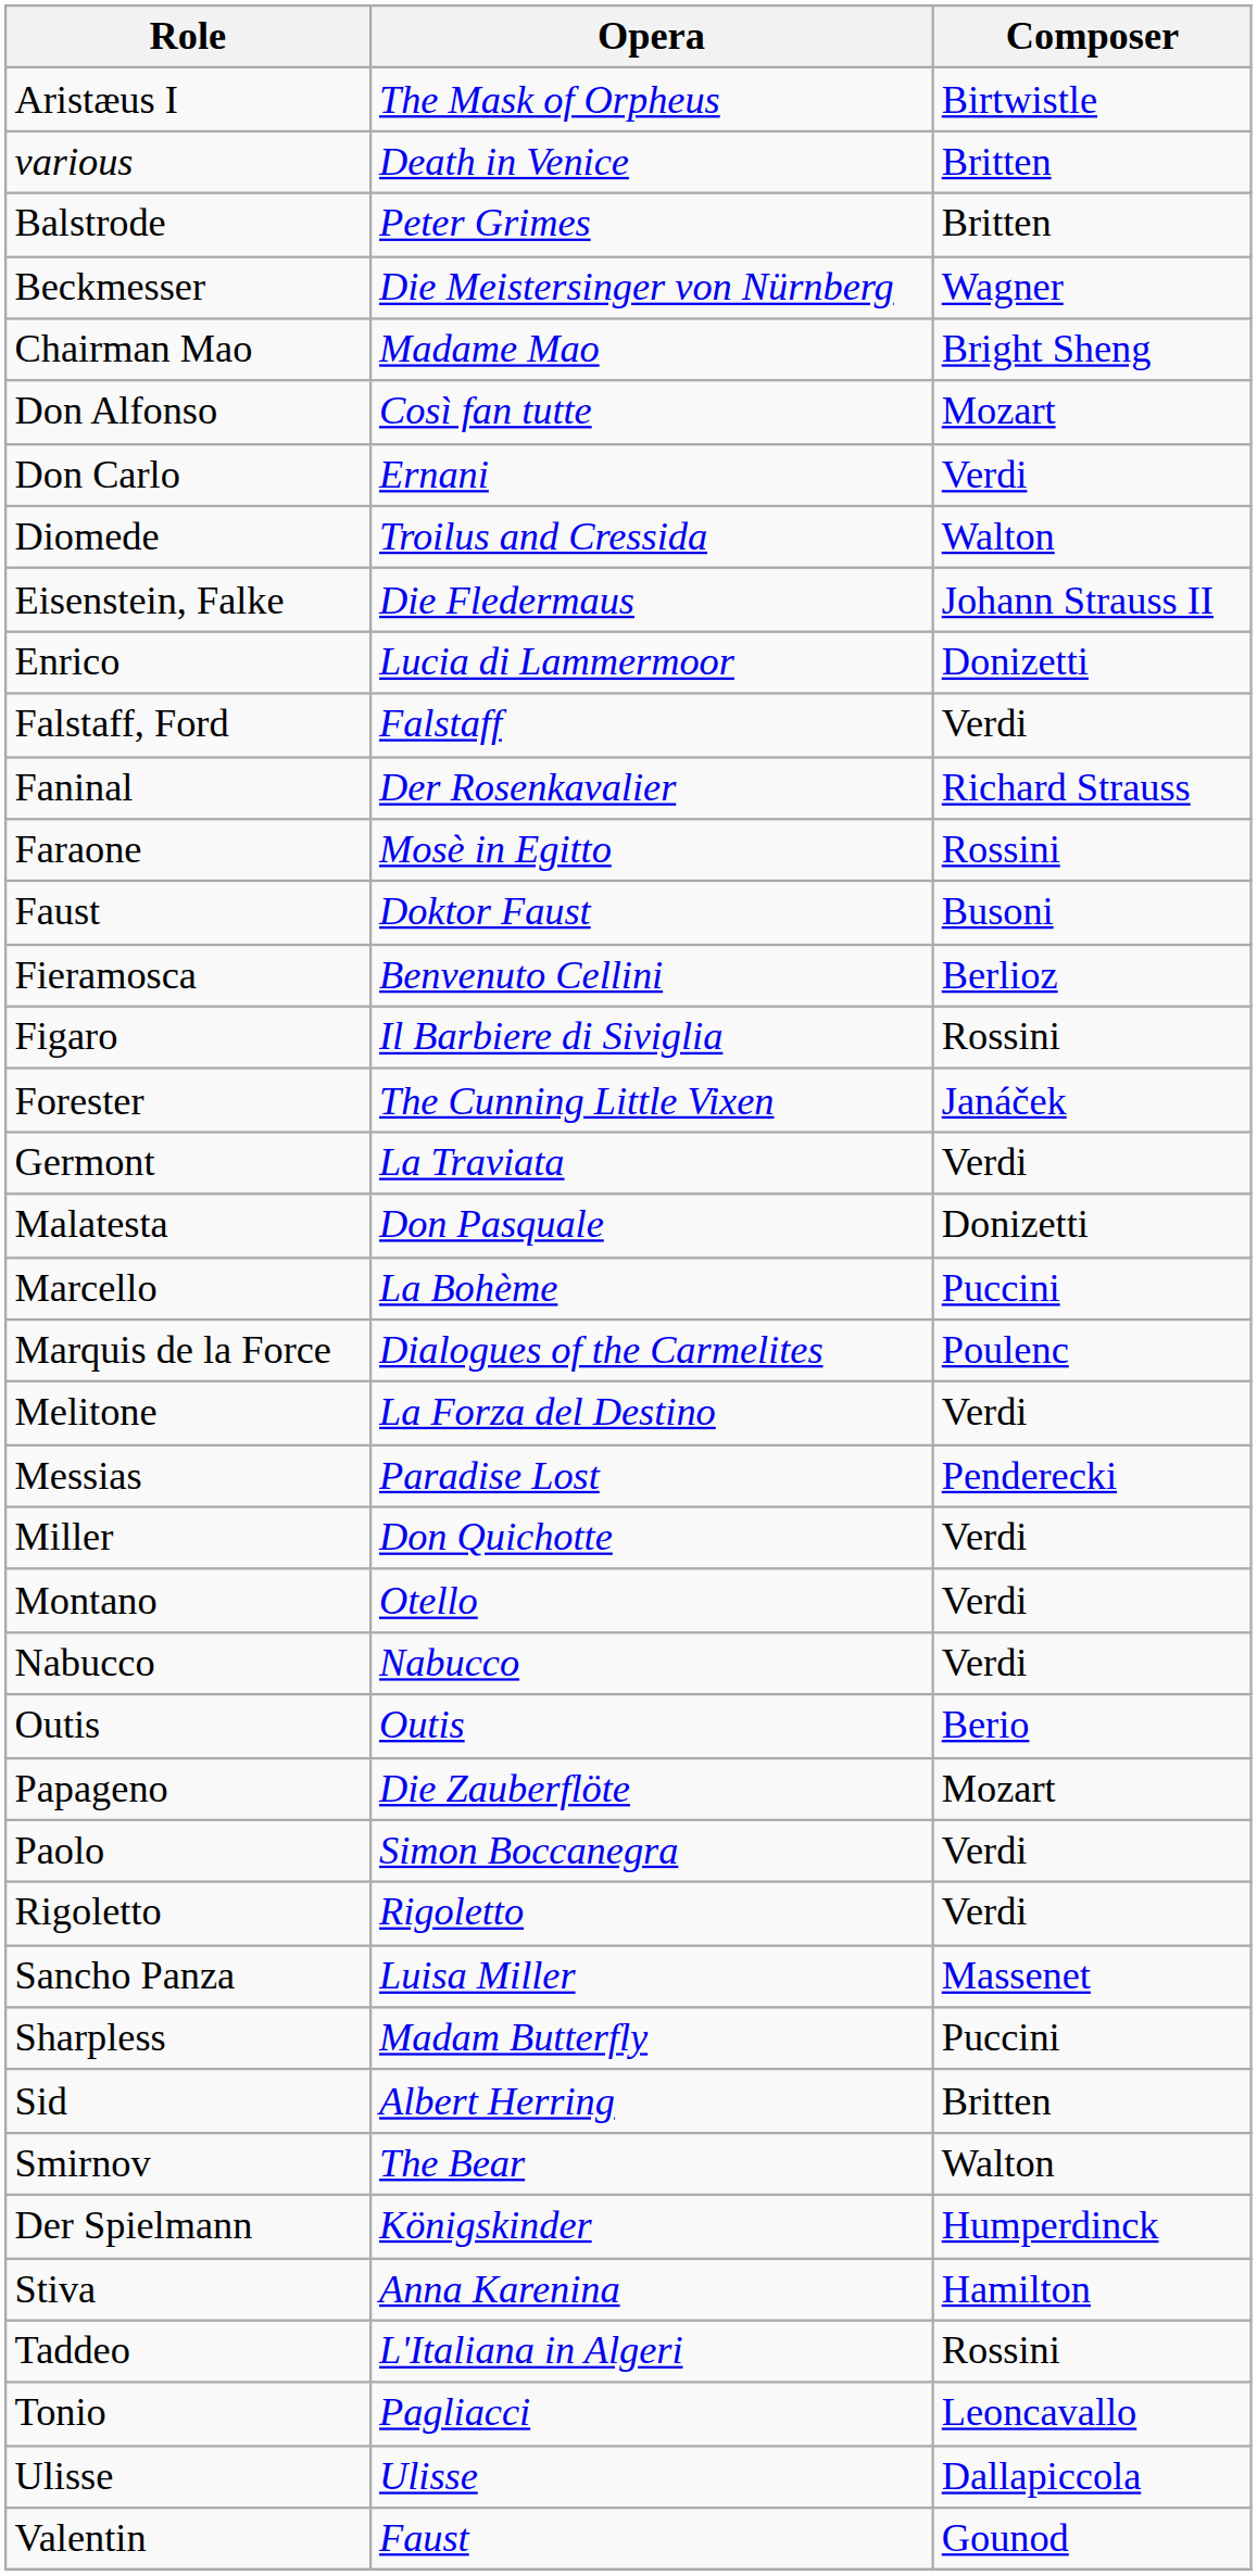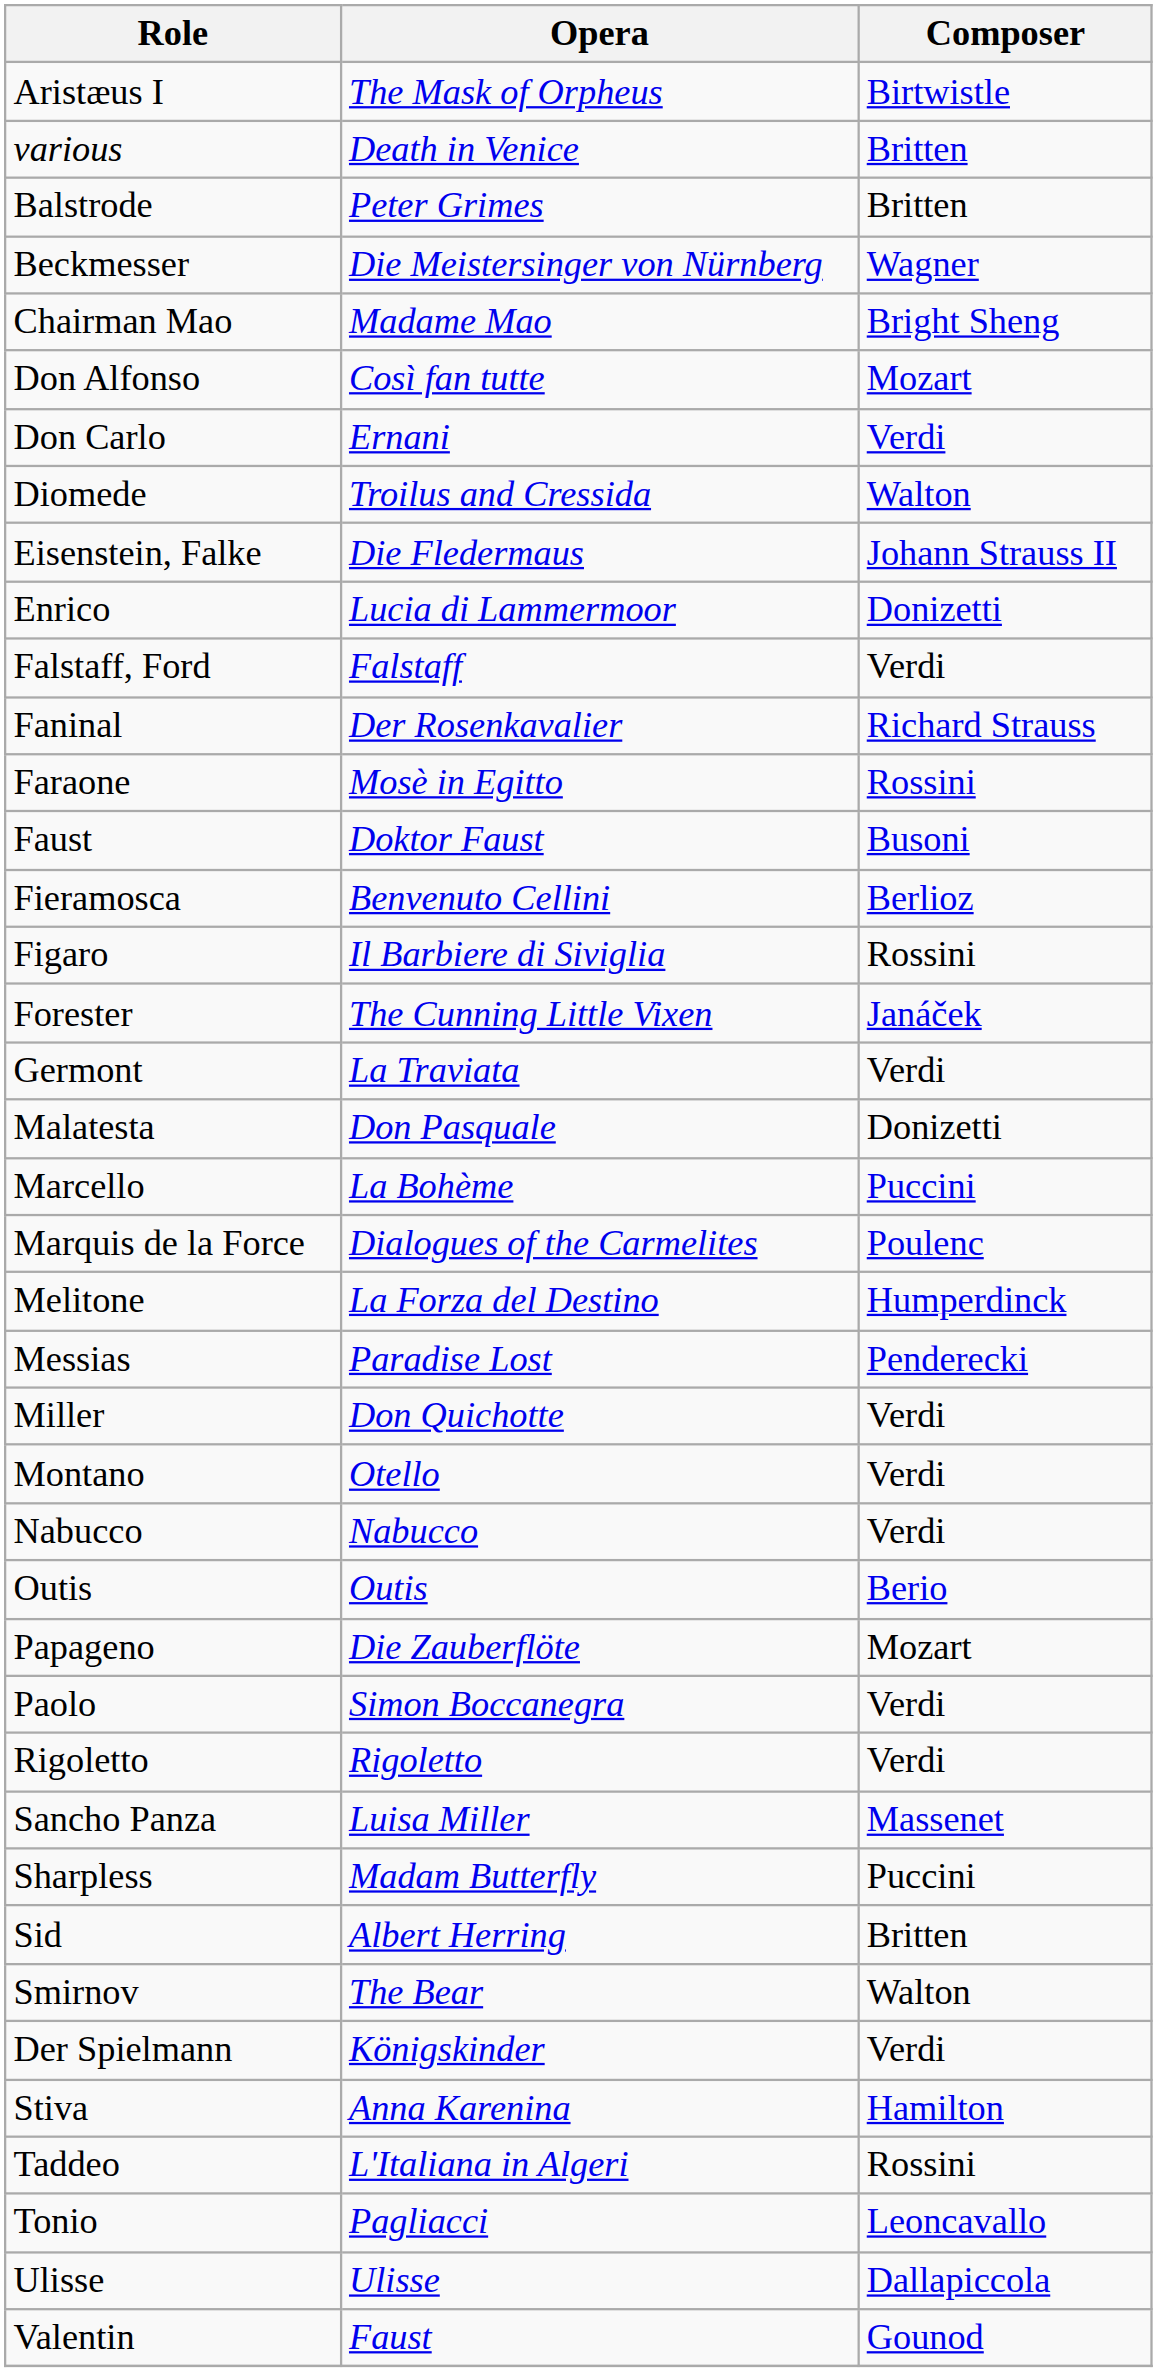Melitone | Composer: Verdi -> Humperdinck
Der Spielmann | Composer: Humperdinck -> Verdi
